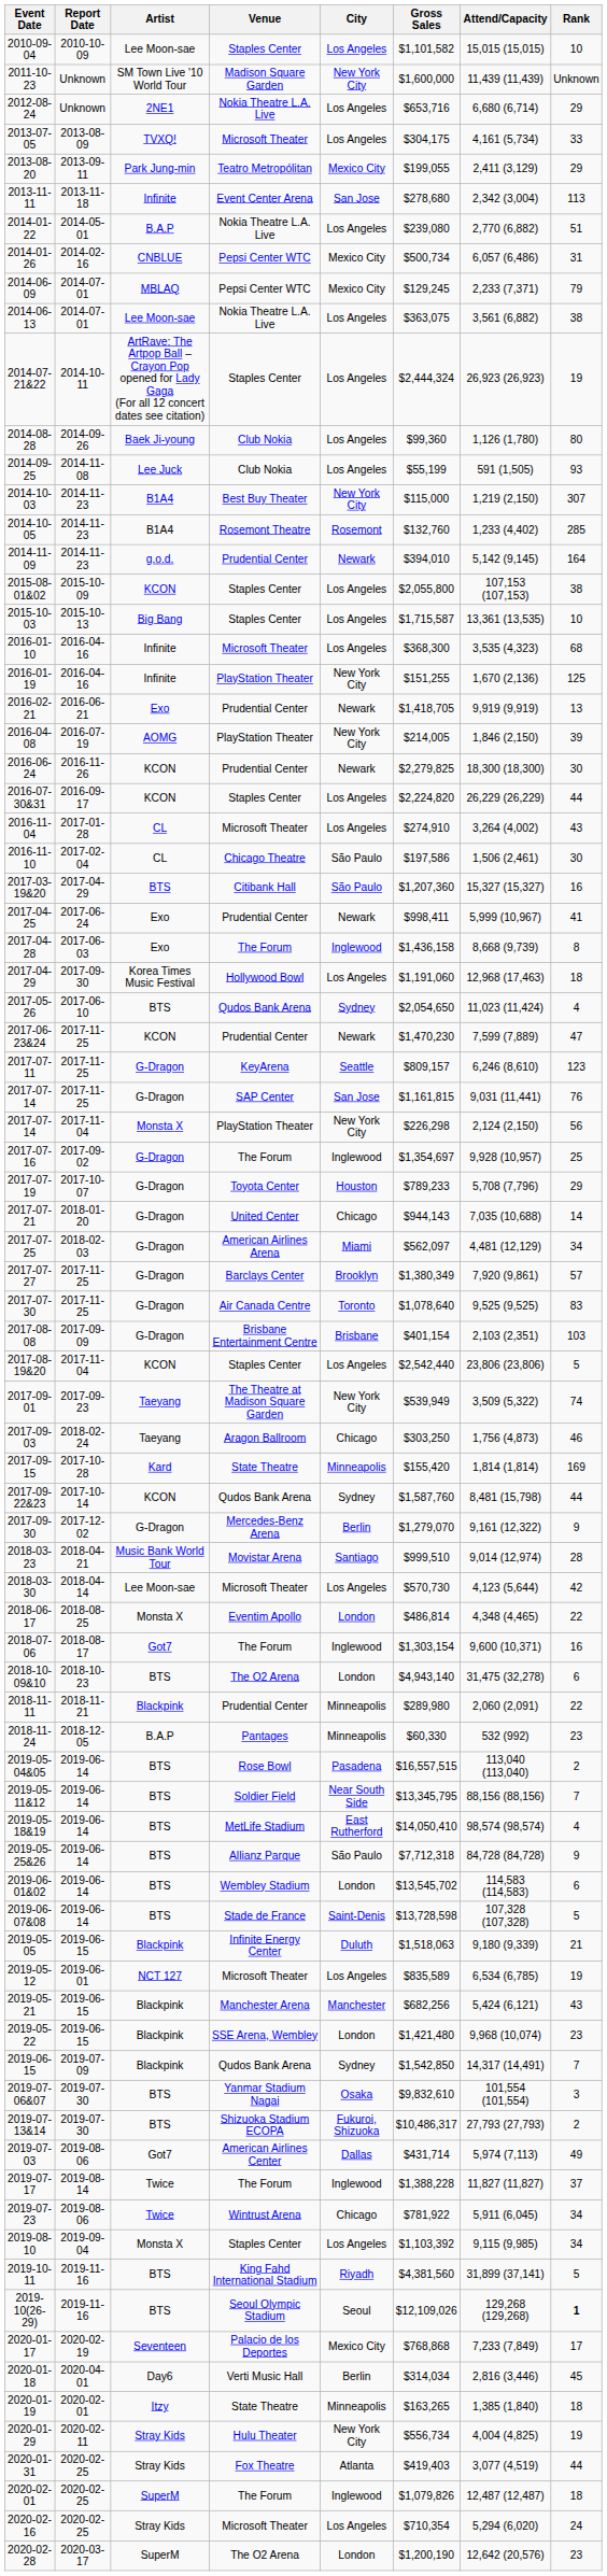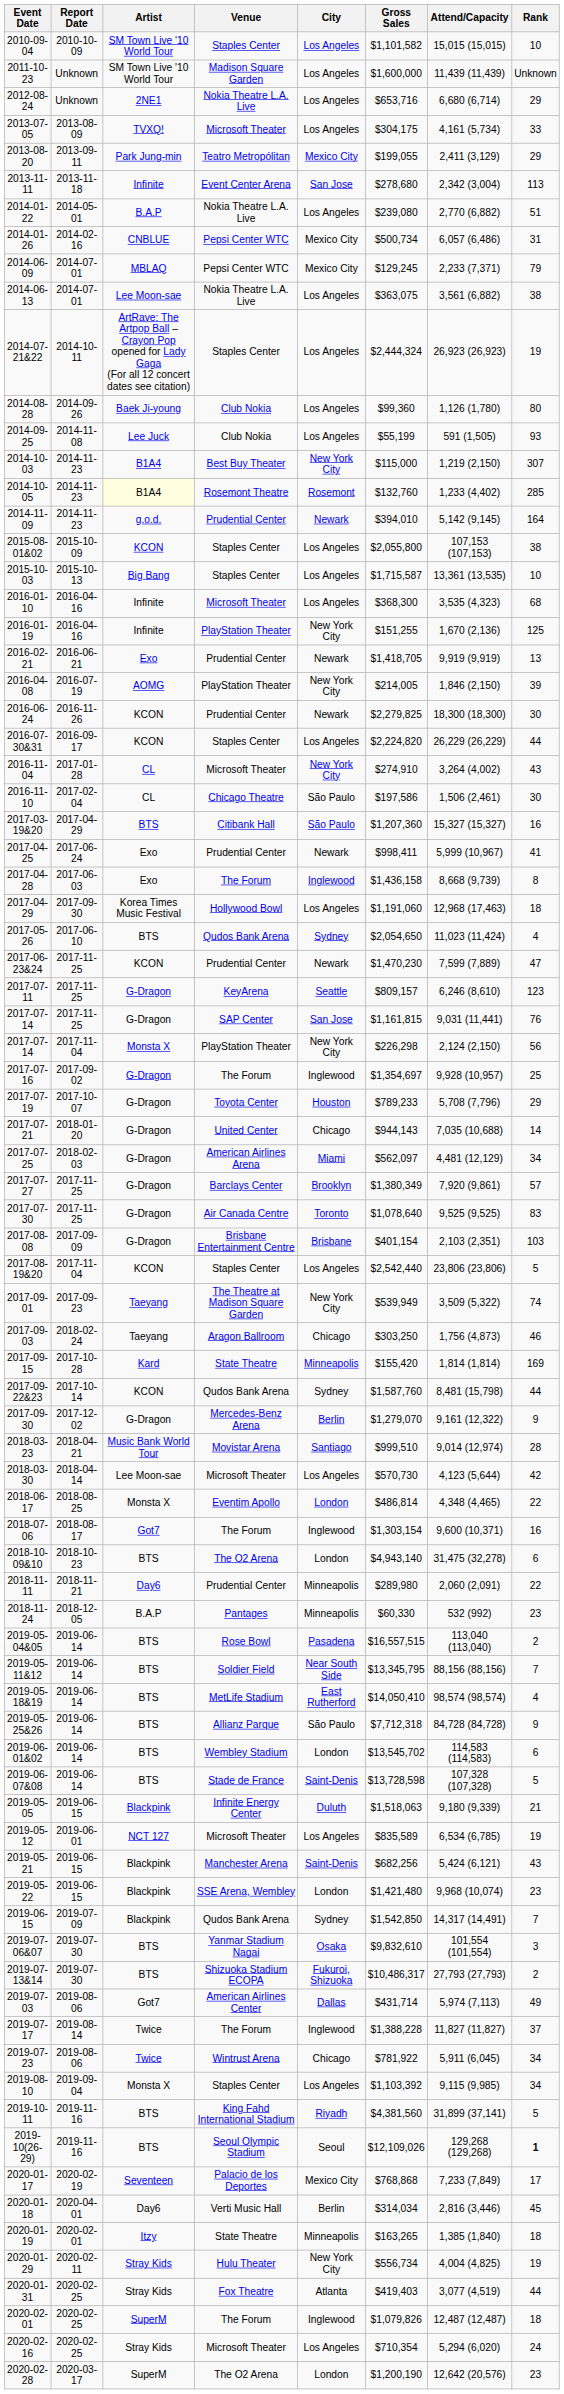2010-09-04 | Artist: Lee Moon-sae -> SM Town Live '10 World Tour
2011-10-23 | City: New York City -> Los Angeles
2014-10-05 | Artist: no background -> lightyellow background
2016-11-04 | City: Los Angeles -> New York City
2018-11-11 | Artist: Blackpink -> Day6
2019-05-21 | City: Manchester -> Saint-Denis
